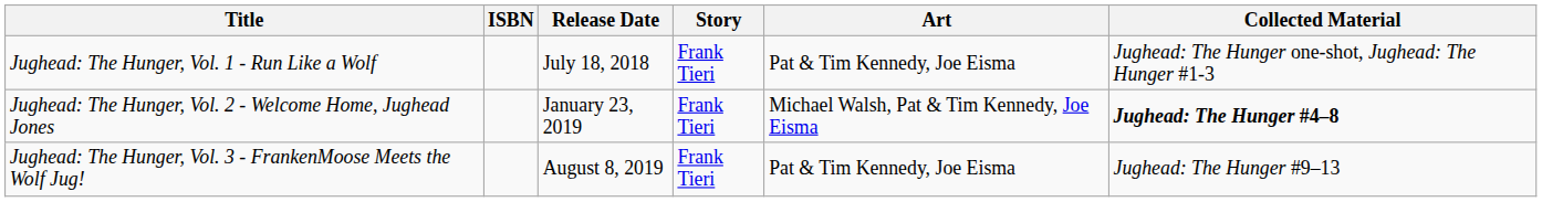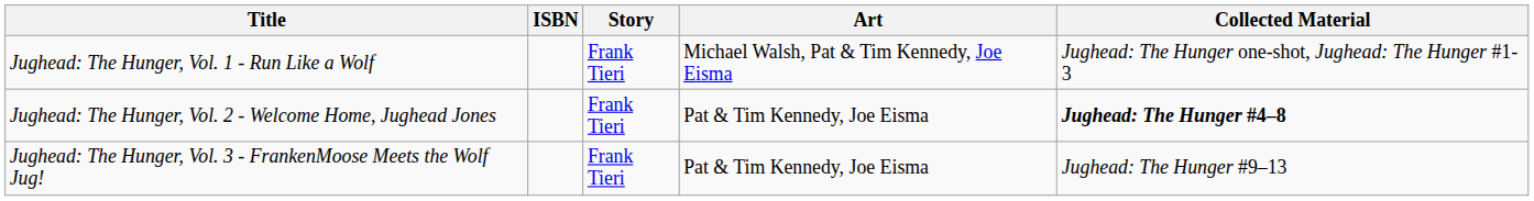- column: Release Date | July 18, 2018 | January 23, 2019 | August 8, 2019
Jughead: The Hunger, Vol. 1 - Run Like a Wolf | Art: Pat & Tim Kennedy, Joe Eisma -> Michael Walsh, Pat & Tim Kennedy, Joe Eisma
Jughead: The Hunger, Vol. 2 - Welcome Home, Jughead Jones | Art: Michael Walsh, Pat & Tim Kennedy, Joe Eisma -> Pat & Tim Kennedy, Joe Eisma
